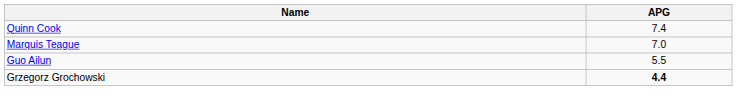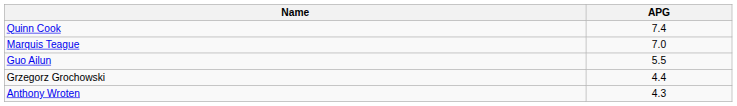Grzegorz Grochowski | APG: bold -> normal
+ row: Anthony Wroten | 4.3
